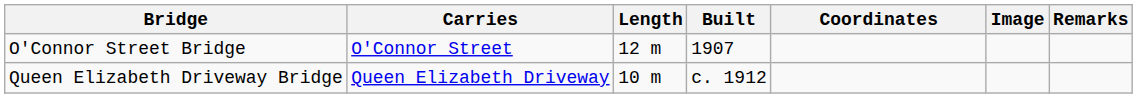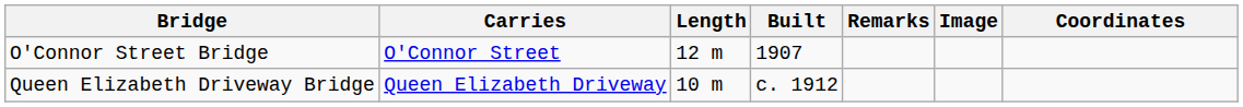columns swapped: Coordinates <-> Remarks
